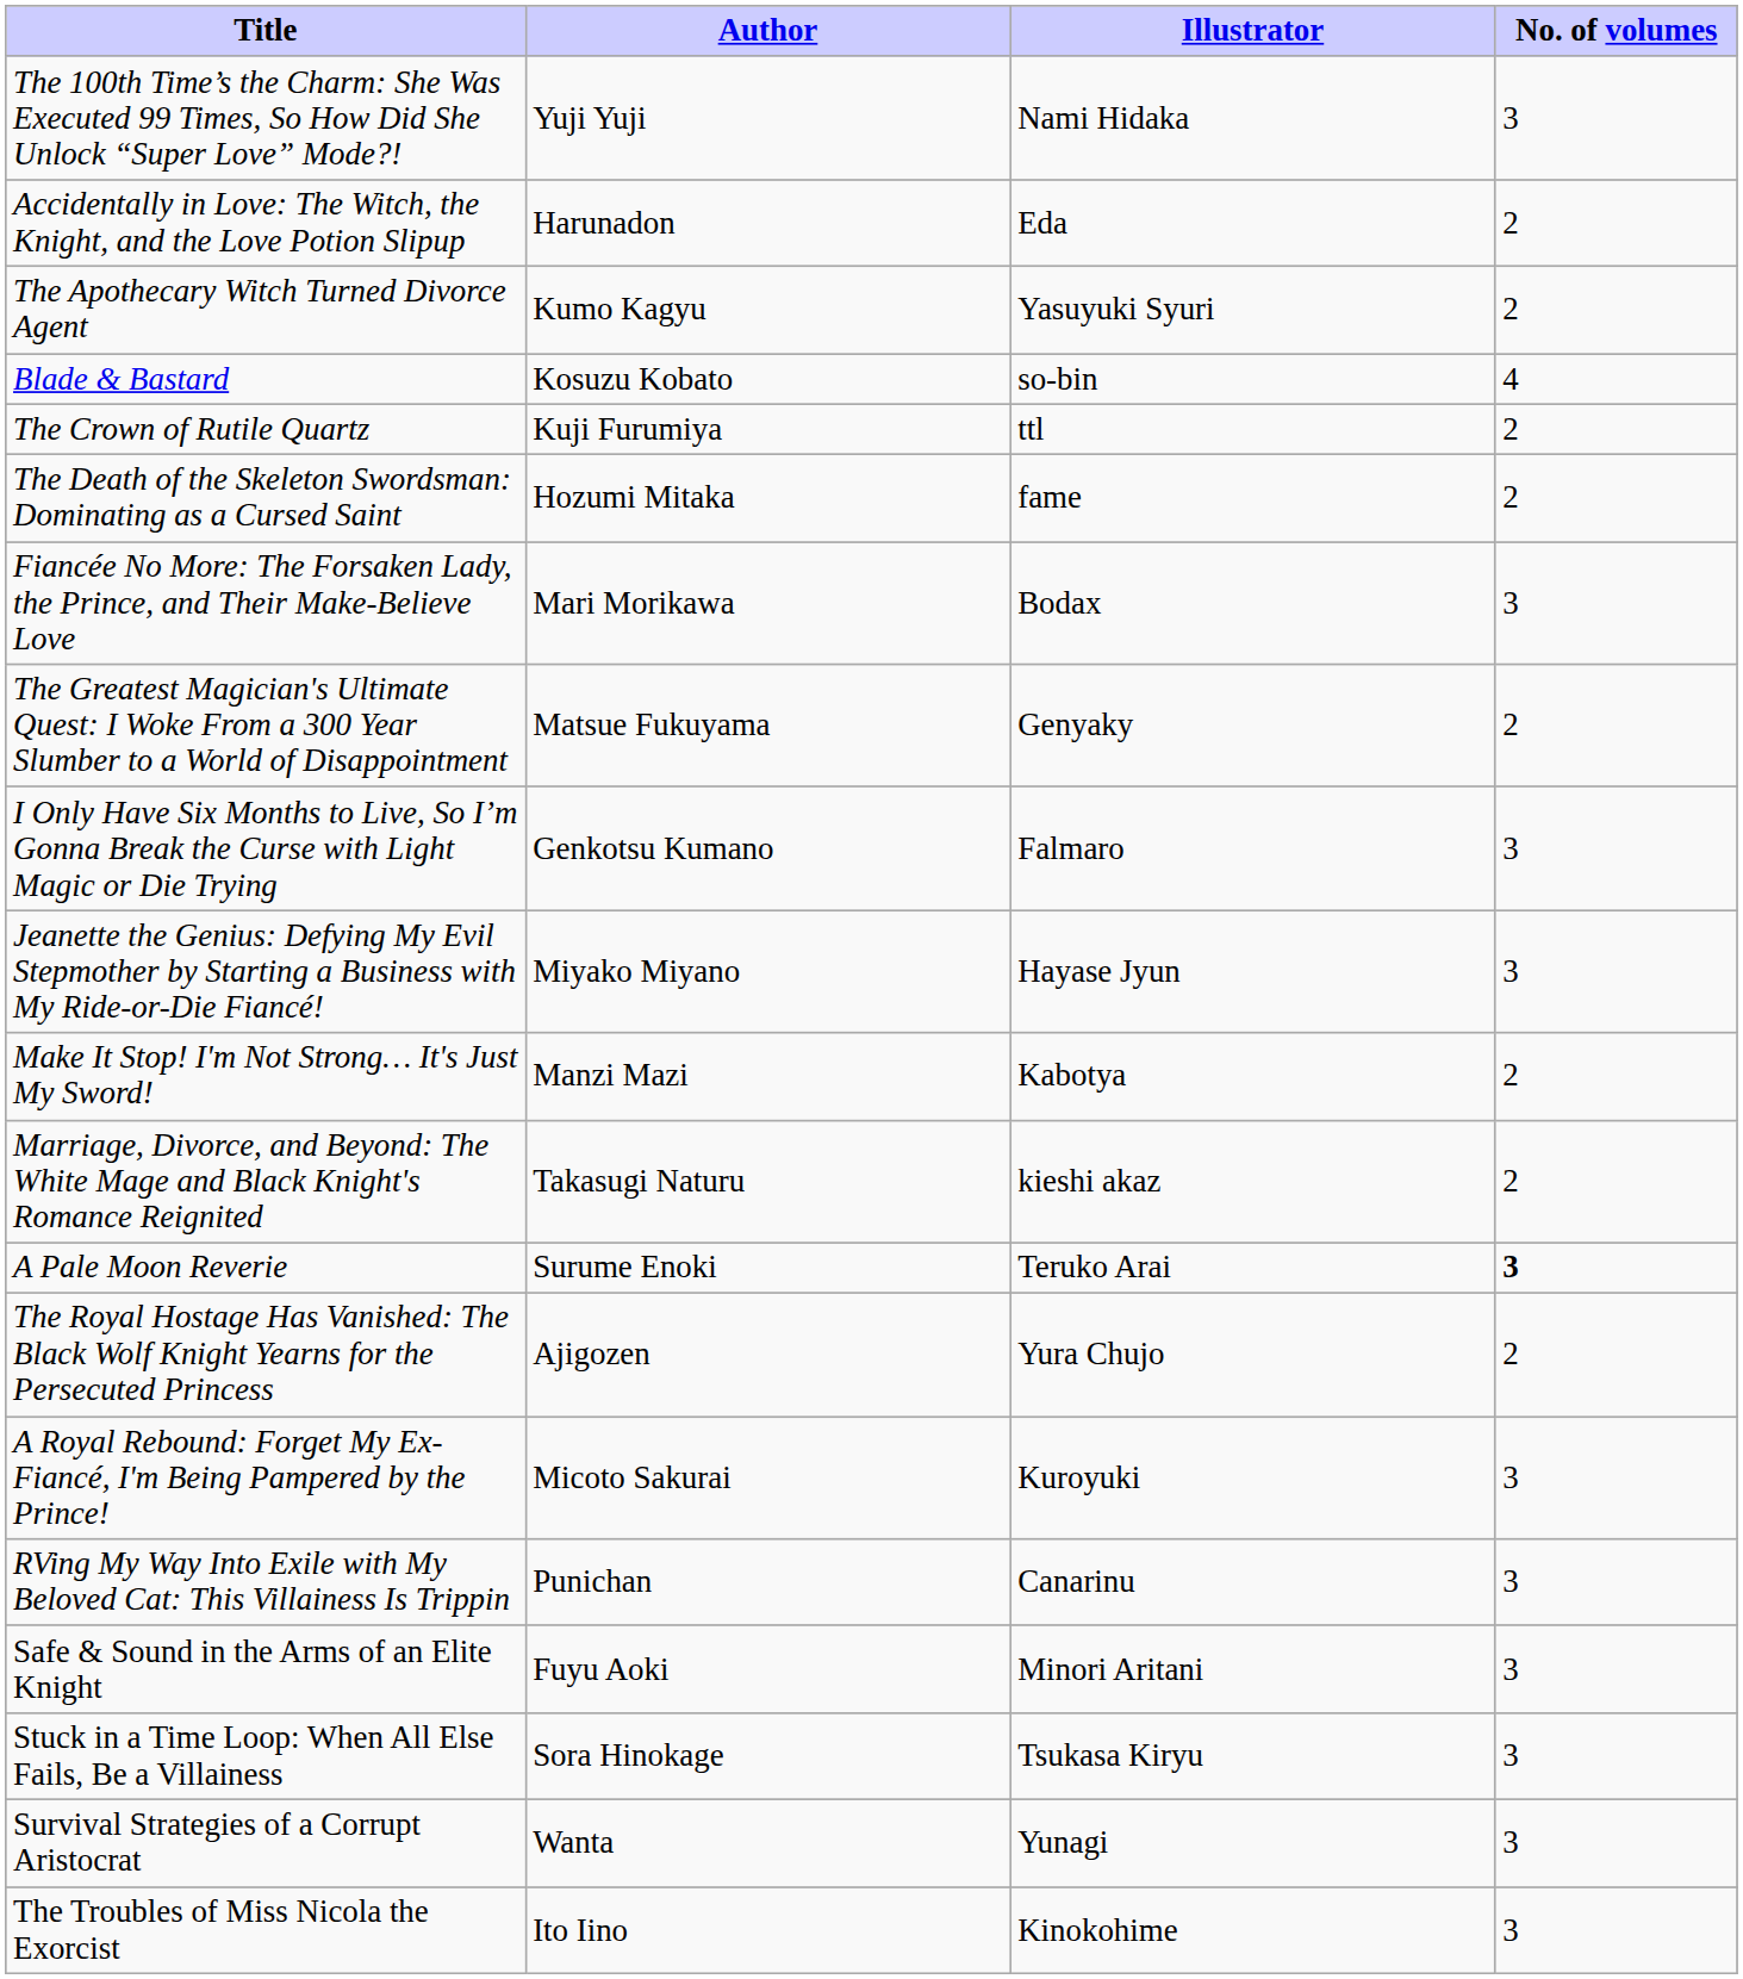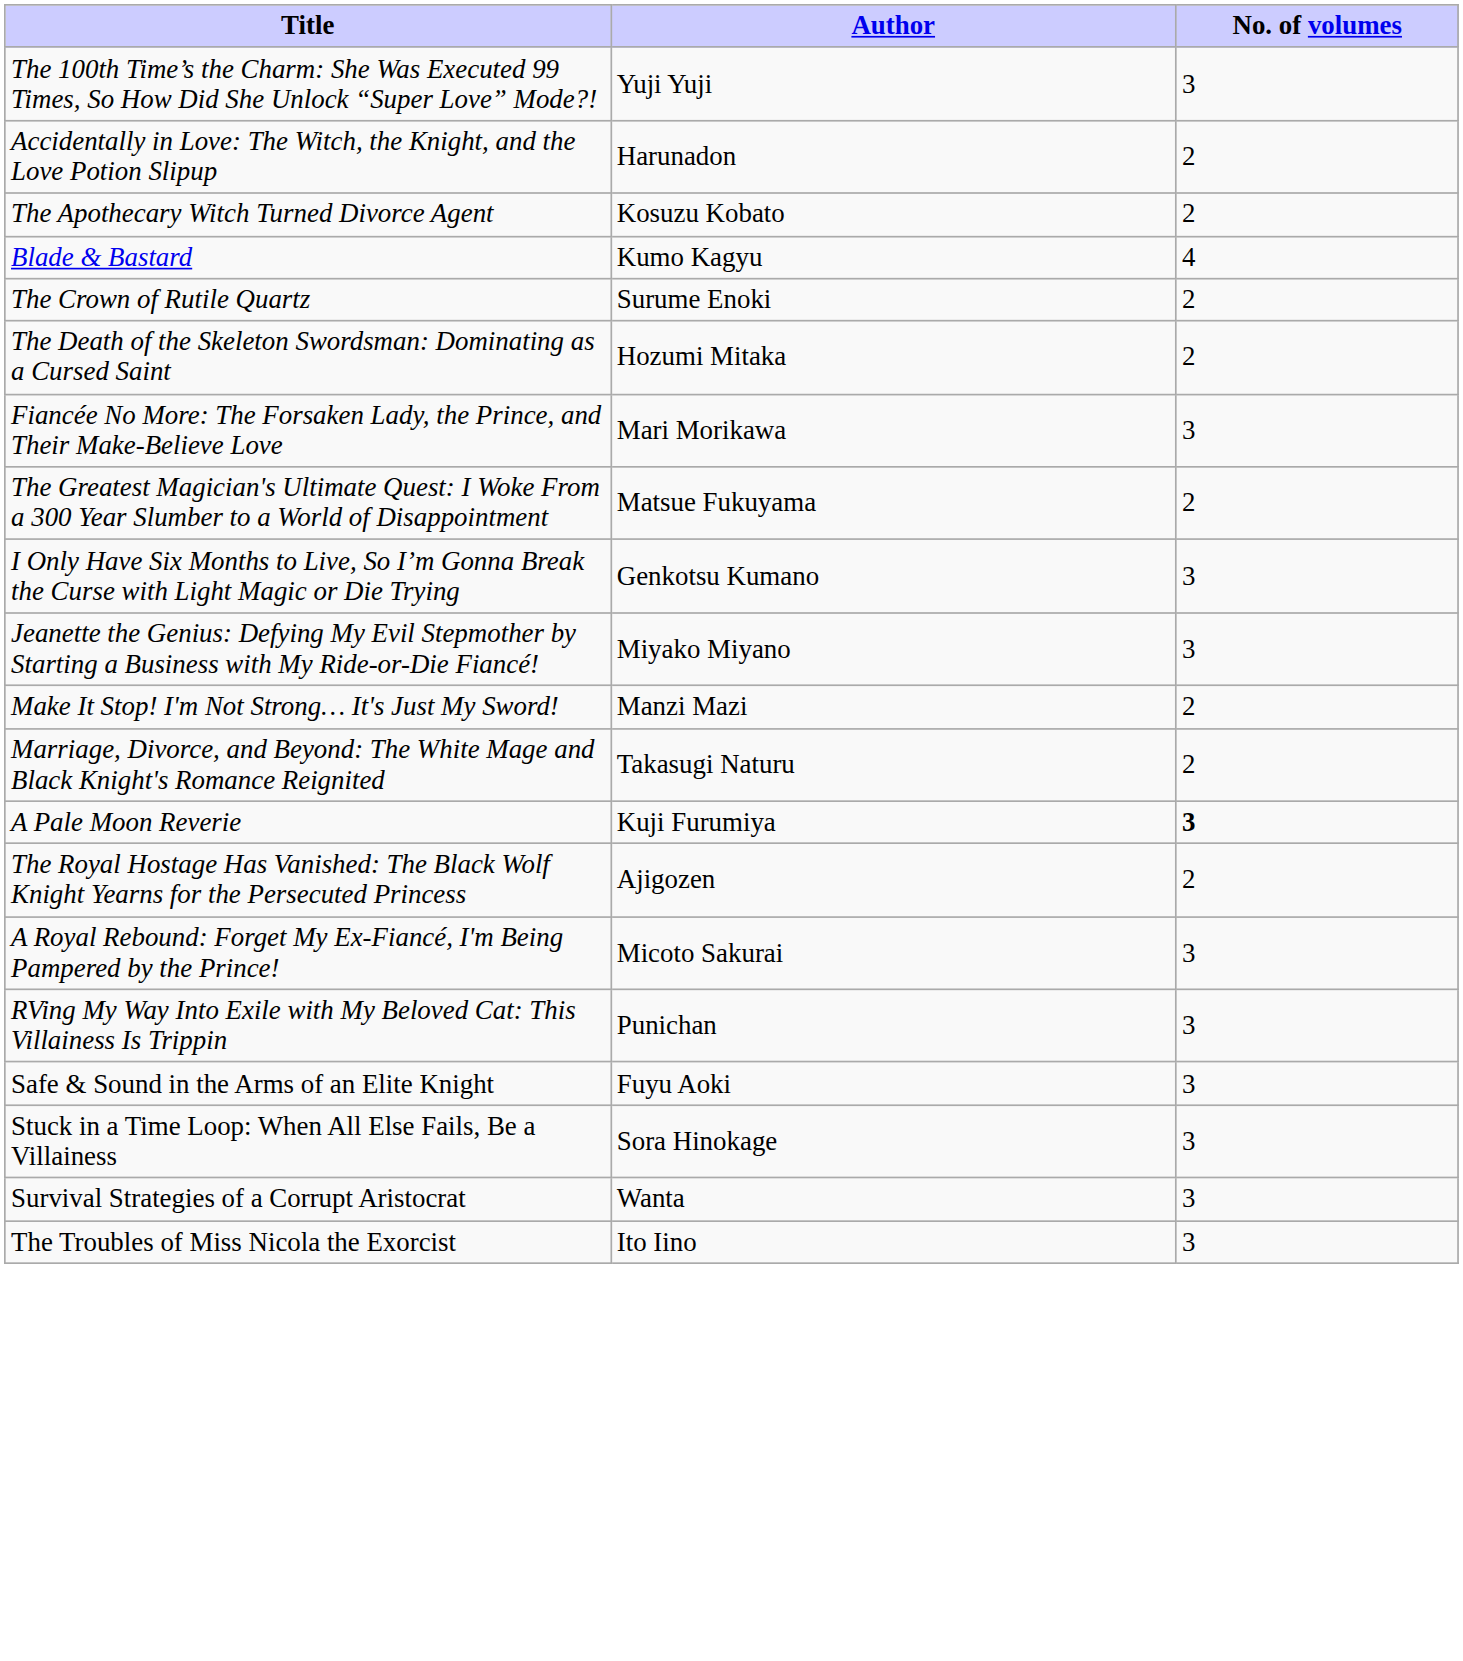- column: Illustrator | Nami Hidaka | Eda | Yasuyuki Syuri | so-bin | ttl | fame | Bodax | Genyaky | Falmaro | Hayase Jyun | Kabotya | kieshi akaz | Teruko Arai | Yura Chujo | Kuroyuki | Canarinu | Minori Aritani | Tsukasa Kiryu | Yunagi | Kinokohime
The Apothecary Witch Turned Divorce Agent | Author: Kumo Kagyu -> Kosuzu Kobato
Blade & Bastard | Author: Kosuzu Kobato -> Kumo Kagyu
The Crown of Rutile Quartz | Author: Kuji Furumiya -> Surume Enoki
A Pale Moon Reverie | Author: Surume Enoki -> Kuji Furumiya
